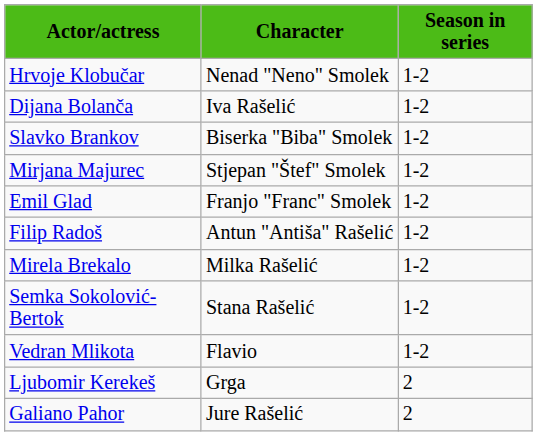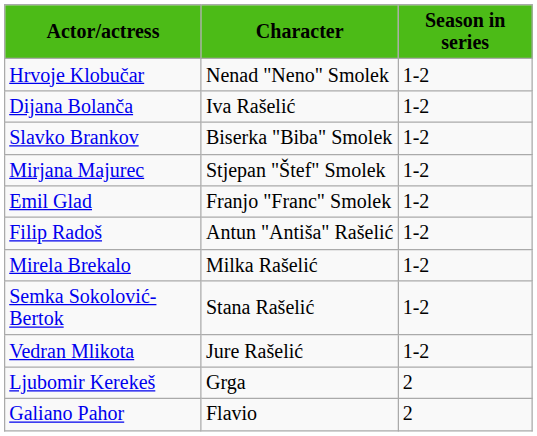Vedran Mlikota | Character: Flavio -> Jure Rašelić
Galiano Pahor | Character: Jure Rašelić -> Flavio
